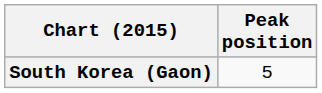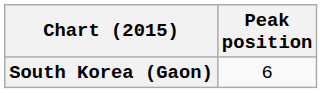South Korea (Gaon) | Peak position: 5 -> 6
